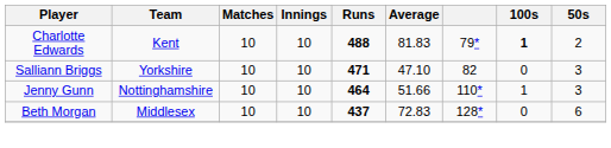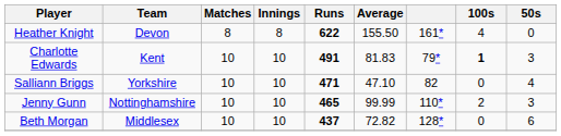+ row: Heather Knight | Devon | 8 | 8 | 622 | 155.50 | 161* | 4 | 0
Charlotte Edwards | Runs: 488 -> 491
Charlotte Edwards | 50s: 2 -> 3
Salliann Briggs | 50s: 3 -> 4
Jenny Gunn | Runs: 464 -> 465
Jenny Gunn | Average: 51.66 -> 99.99
Jenny Gunn | 100s: 1 -> 2
Beth Morgan | Average: 72.83 -> 72.82
